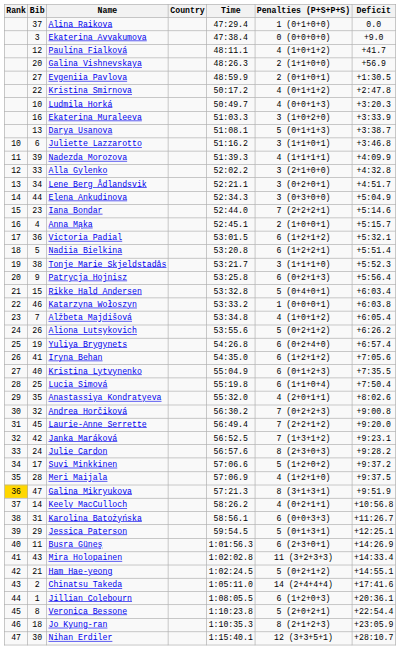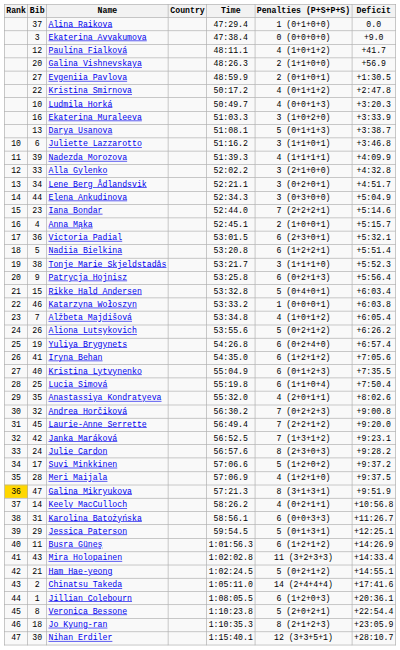Victoria Padial | Penalties (P+S+P+S): 6 (1+2+1+2) -> 6 (2+3+0+1)
Busra Güneş | Penalties (P+S+P+S): 6 (2+3+0+1) -> 6 (1+2+1+2)
